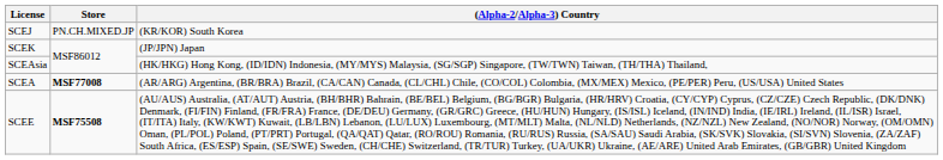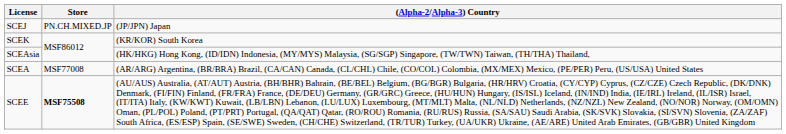SCEJ | (Alpha-2/Alpha-3) Country: (KR/KOR) South Korea -> (JP/JPN) Japan
SCEK | (Alpha-2/Alpha-3) Country: (JP/JPN) Japan -> (KR/KOR) South Korea
SCEA | Store: bold -> normal
